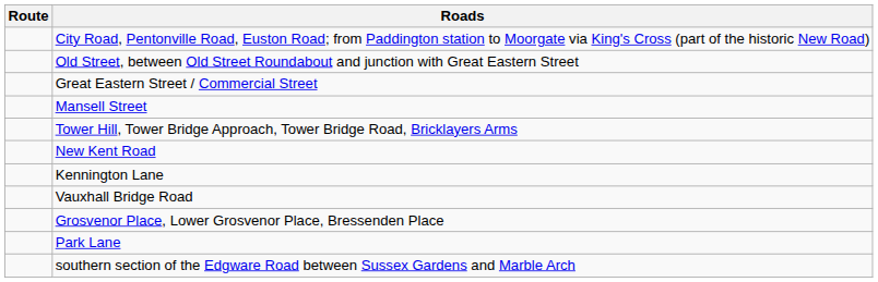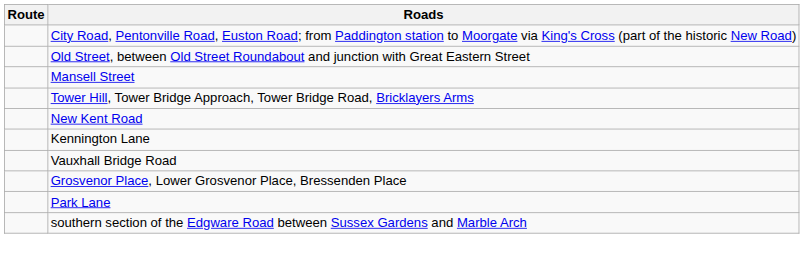- row: Great Eastern Street / Commercial Street
